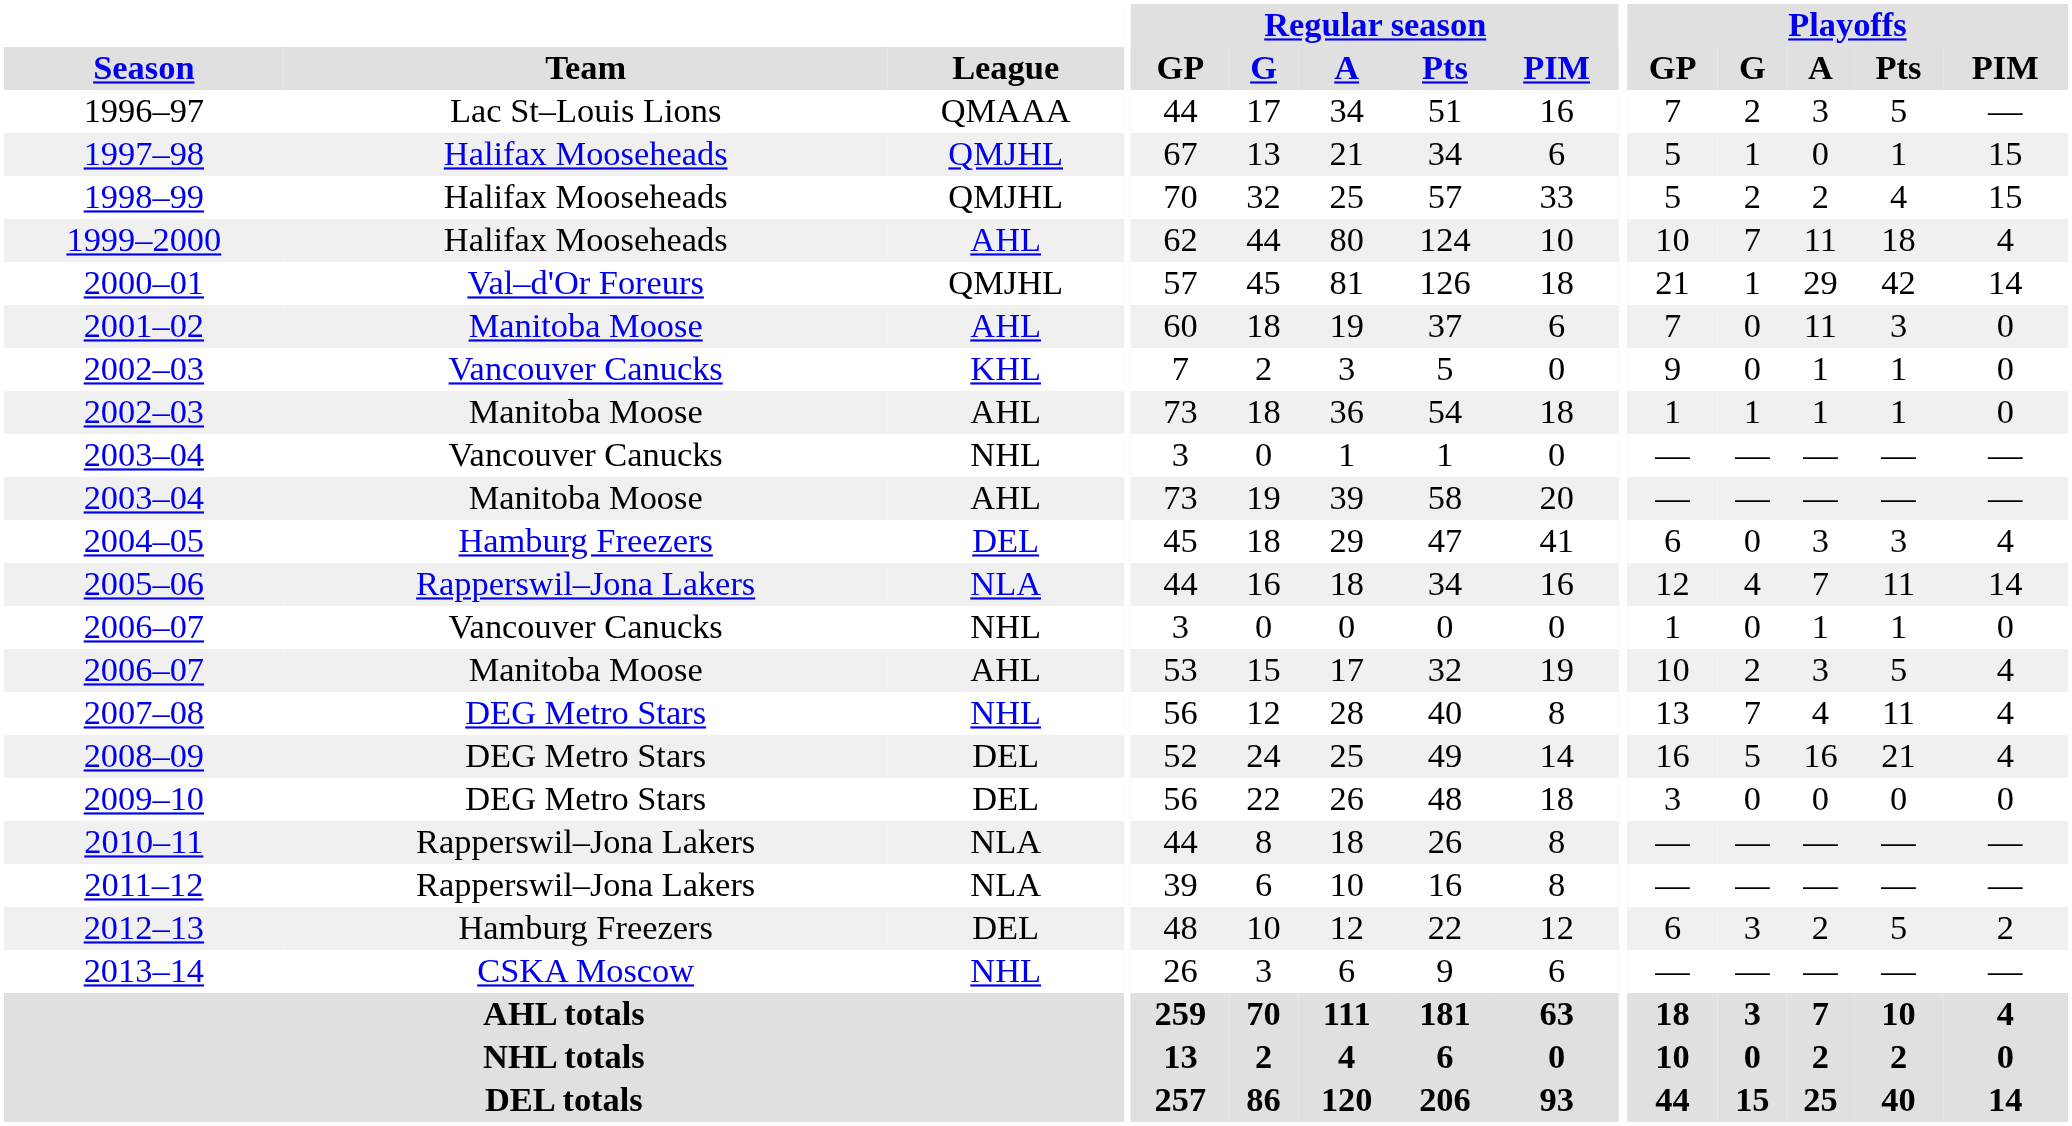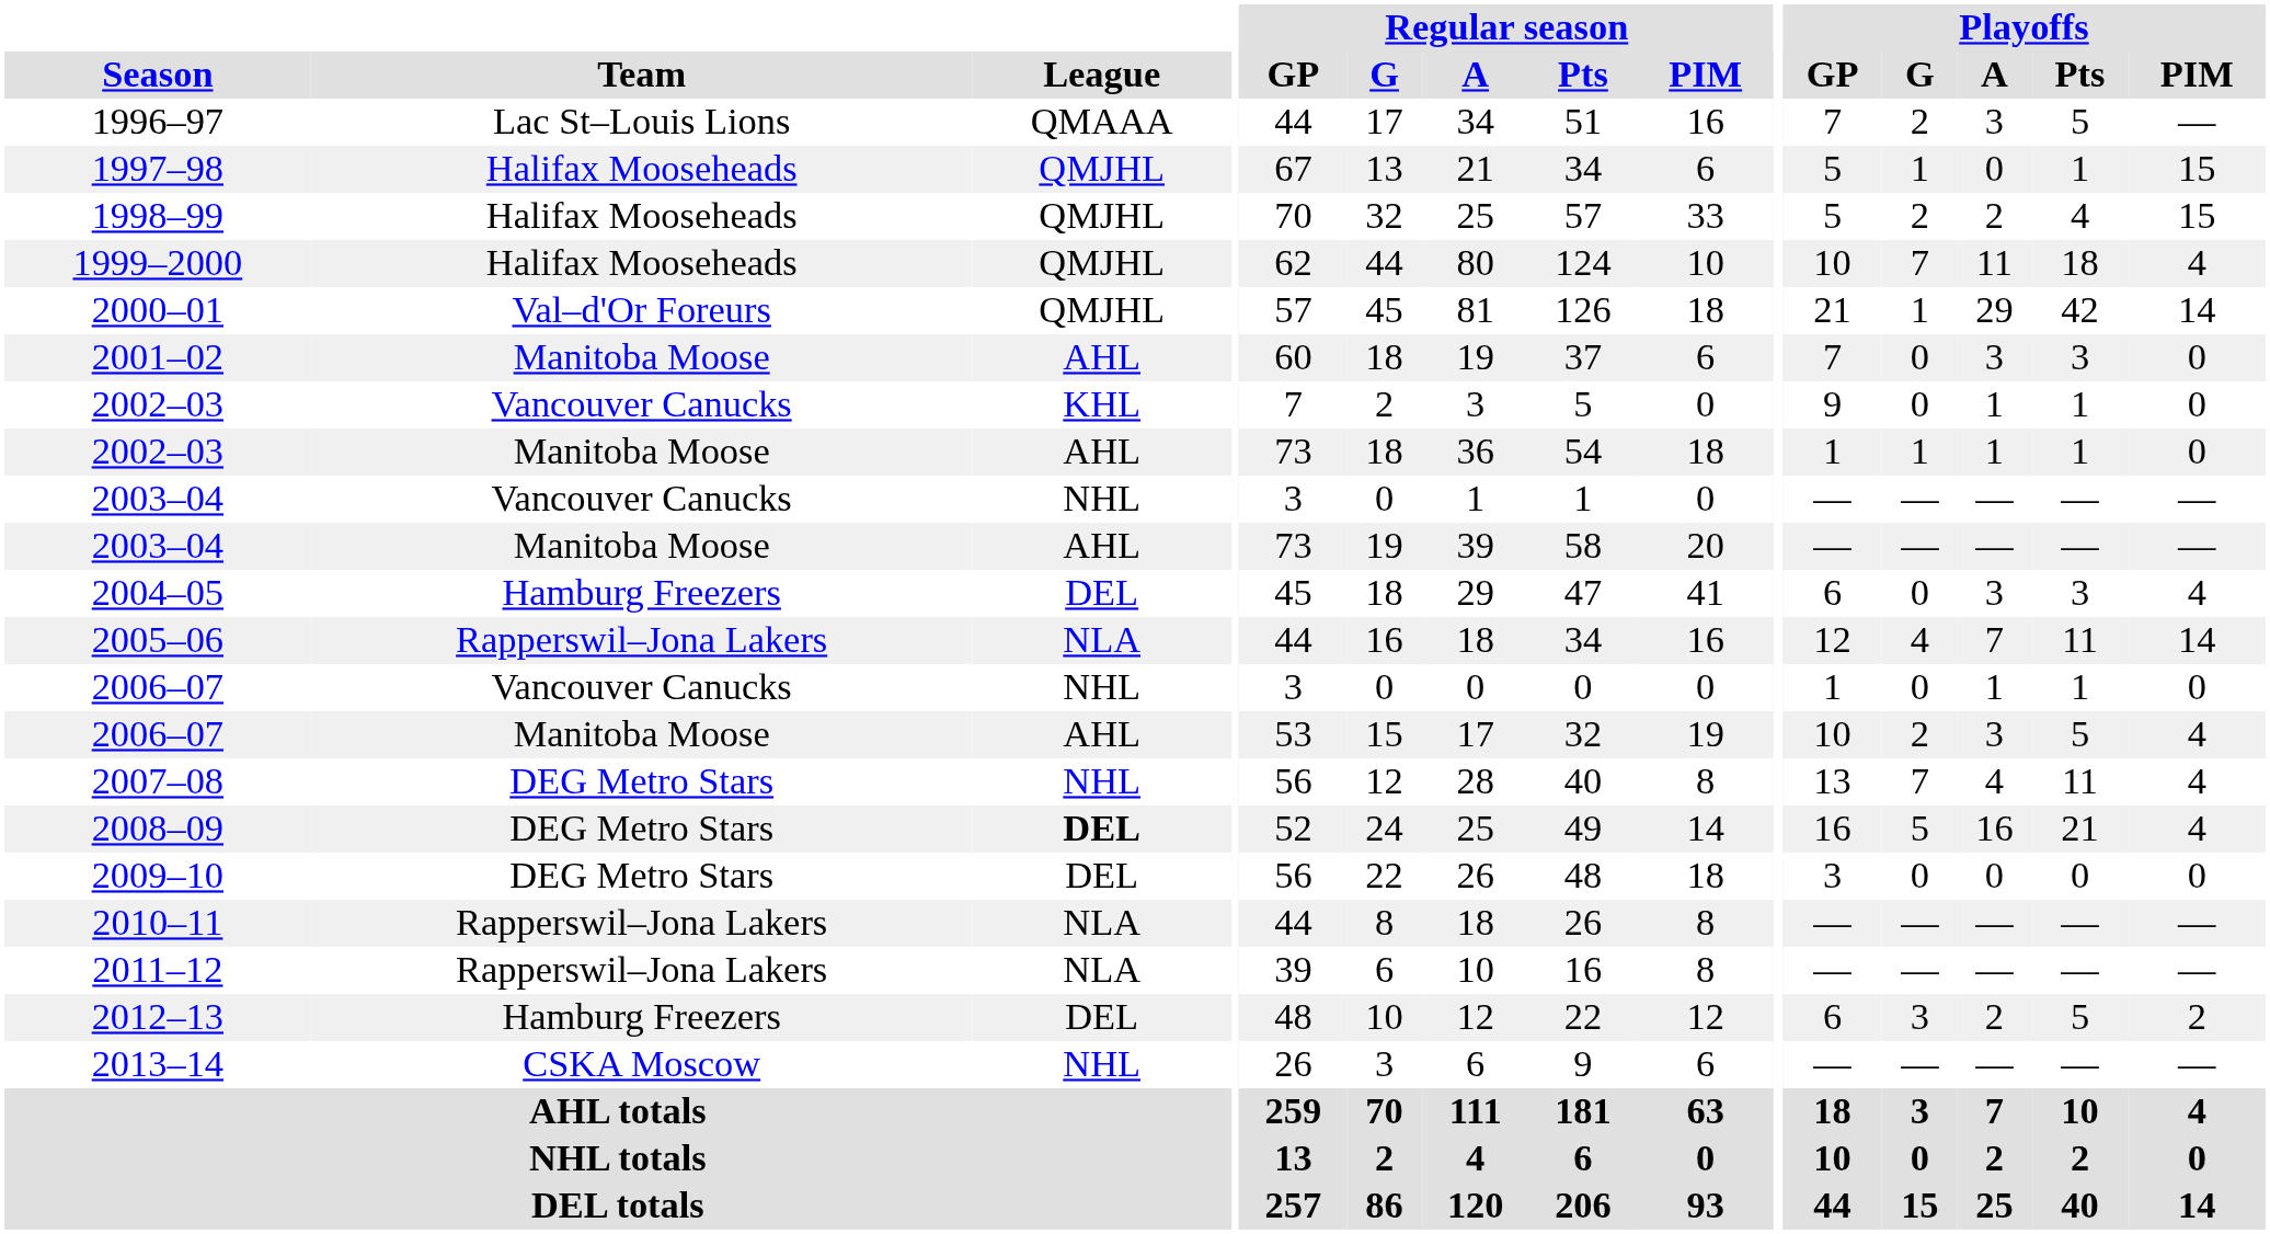1999–2000 | League: AHL -> QMJHL
2001–02 | Playoffs / A: 11 -> 3
2008–09 | League: normal -> bold
